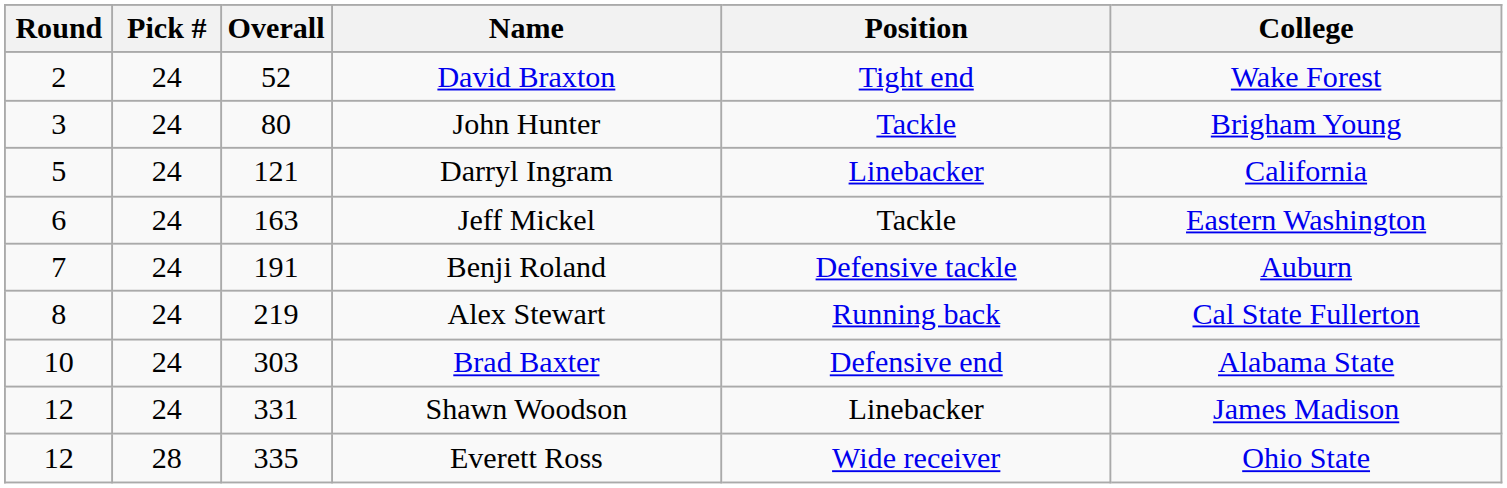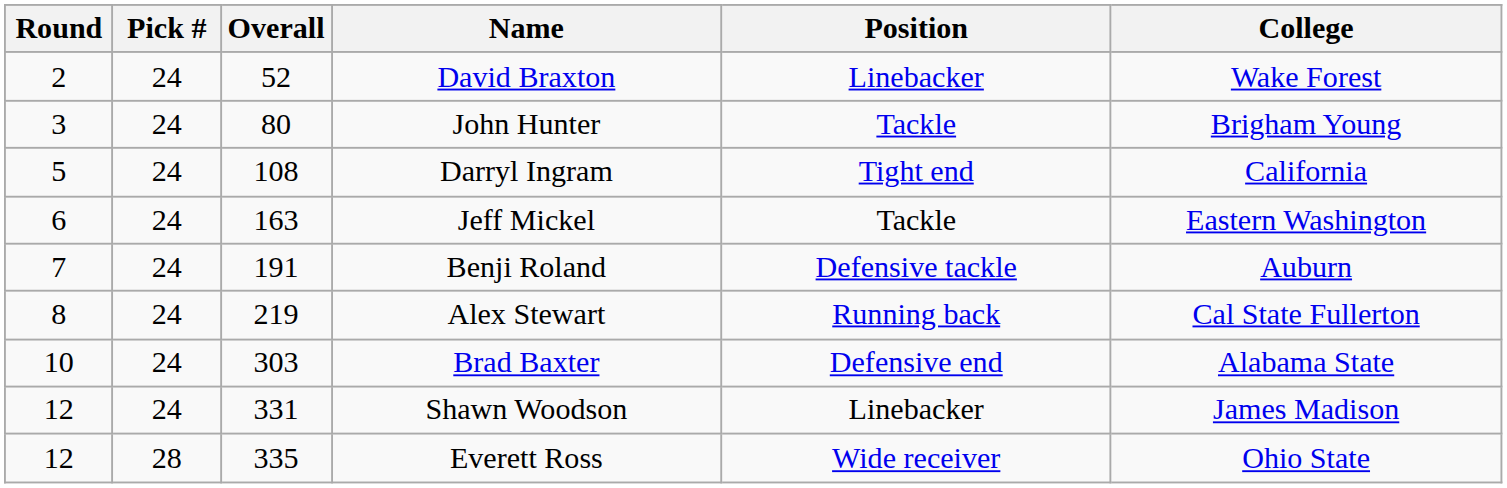David Braxton | Position: Tight end -> Linebacker
Darryl Ingram | Overall: 121 -> 108
Darryl Ingram | Position: Linebacker -> Tight end
